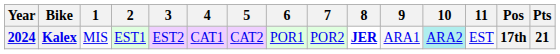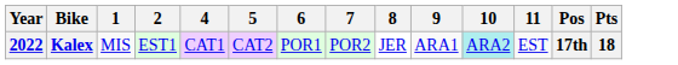- column: 3 | EST2
Kalex | Year: 2024 -> 2022
Kalex | 8: bold -> normal
Kalex | Pts: 21 -> 18
